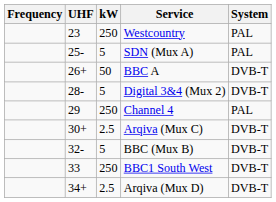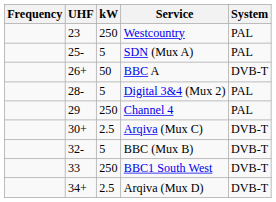Digital 3&4 (Mux 2) | System: DVB-T -> PAL
